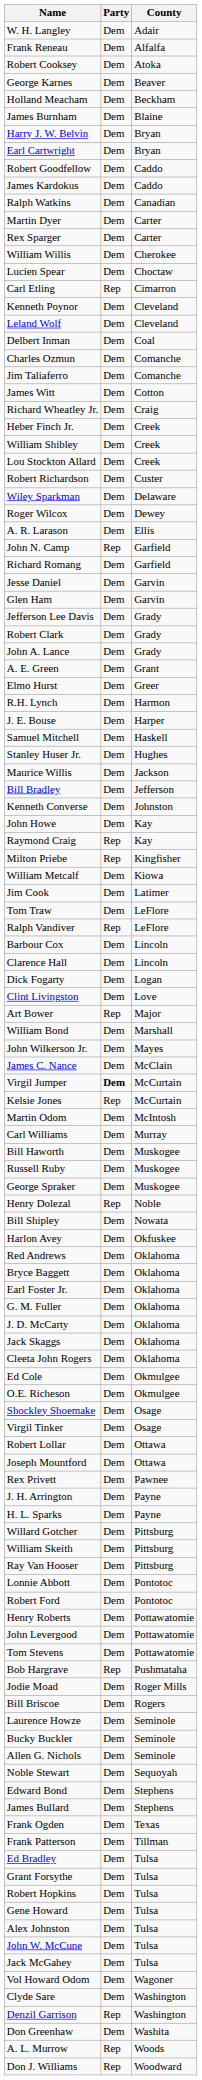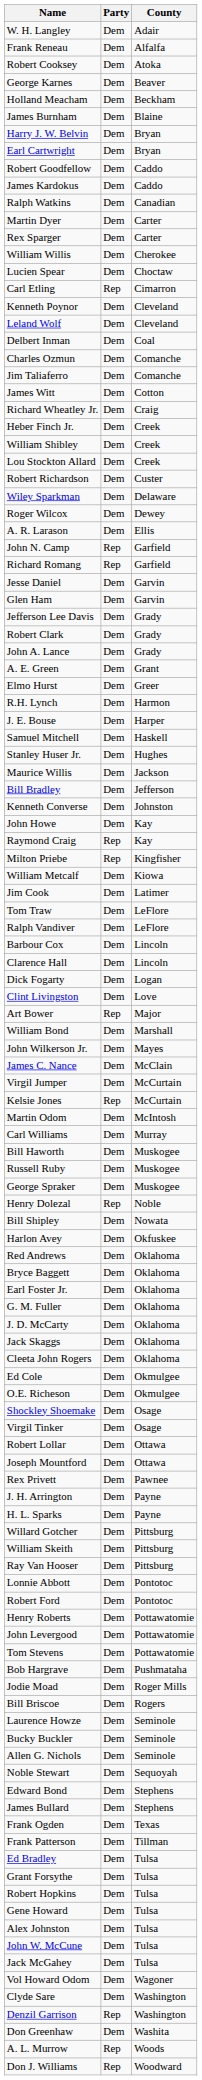Richard Romang | Party: Dem -> Rep
Ralph Vandiver | Party: Rep -> Dem
Virgil Jumper | Party: bold -> normal
Bob Hargrave | Party: Rep -> Dem
